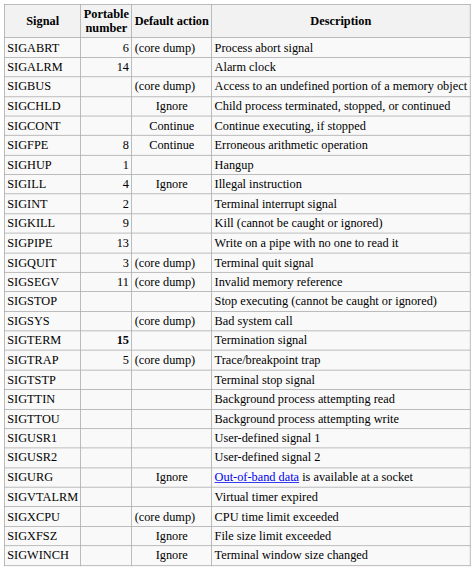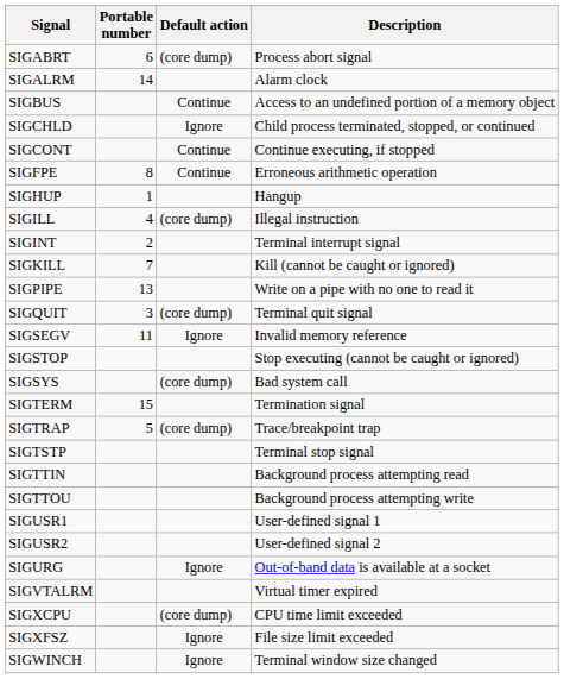SIGBUS | Default action: (core dump) -> Continue
SIGILL | Default action: Ignore -> (core dump)
SIGKILL | Portable number: 9 -> 7
SIGSEGV | Default action: (core dump) -> Ignore
SIGTERM | Portable number: bold -> normal
